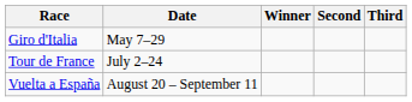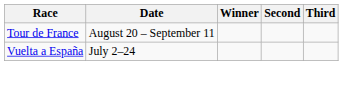- row: Giro d'Italia | May 7–29
Tour de France | Date: July 2–24 -> August 20 – September 11
Vuelta a España | Date: August 20 – September 11 -> July 2–24
